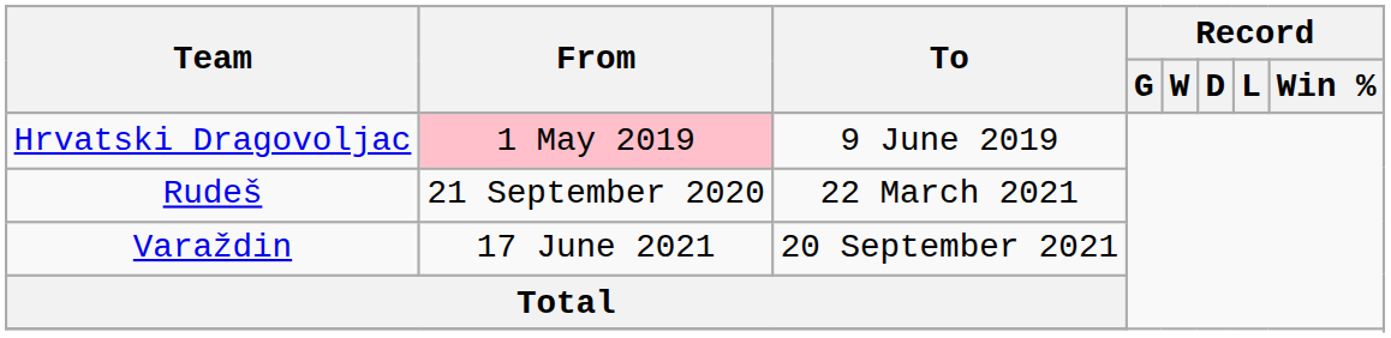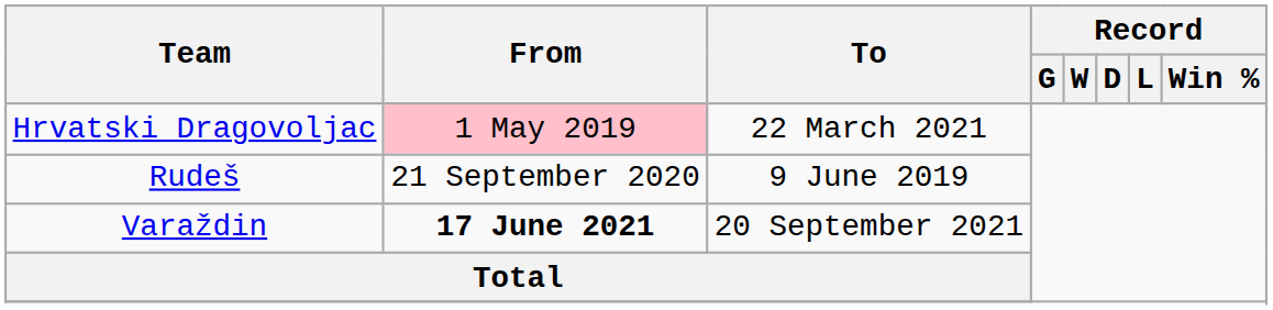Hrvatski Dragovoljac | To: 9 June 2019 -> 22 March 2021
Rudeš | To: 22 March 2021 -> 9 June 2019
Varaždin | From: normal -> bold
